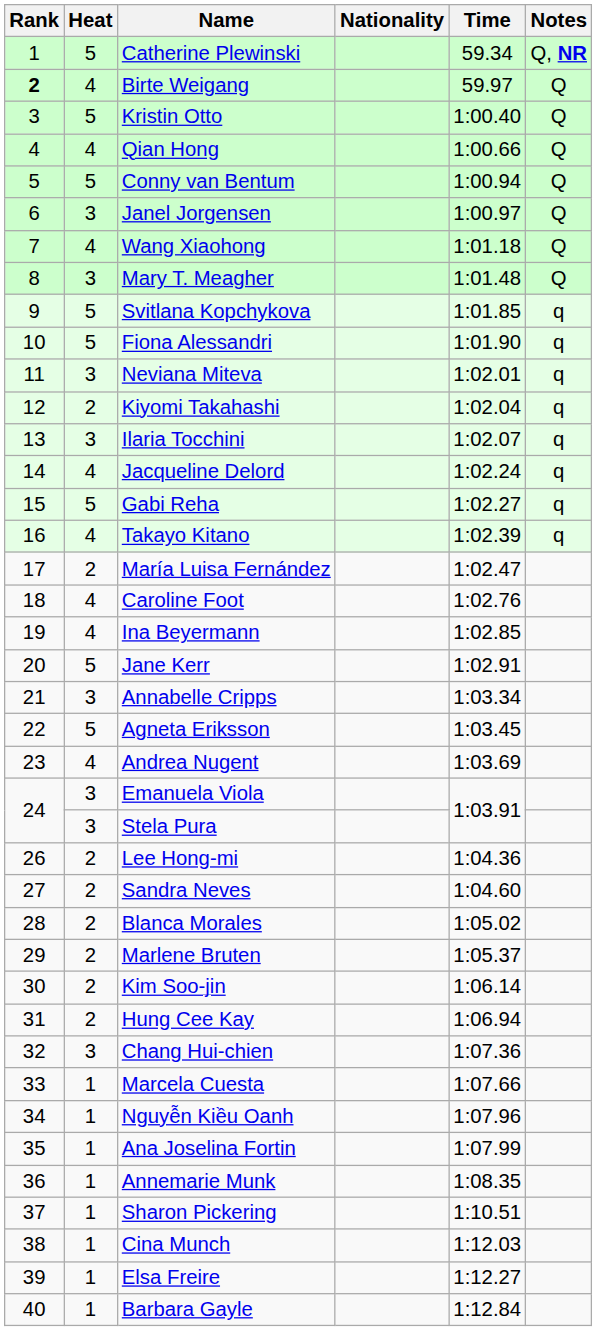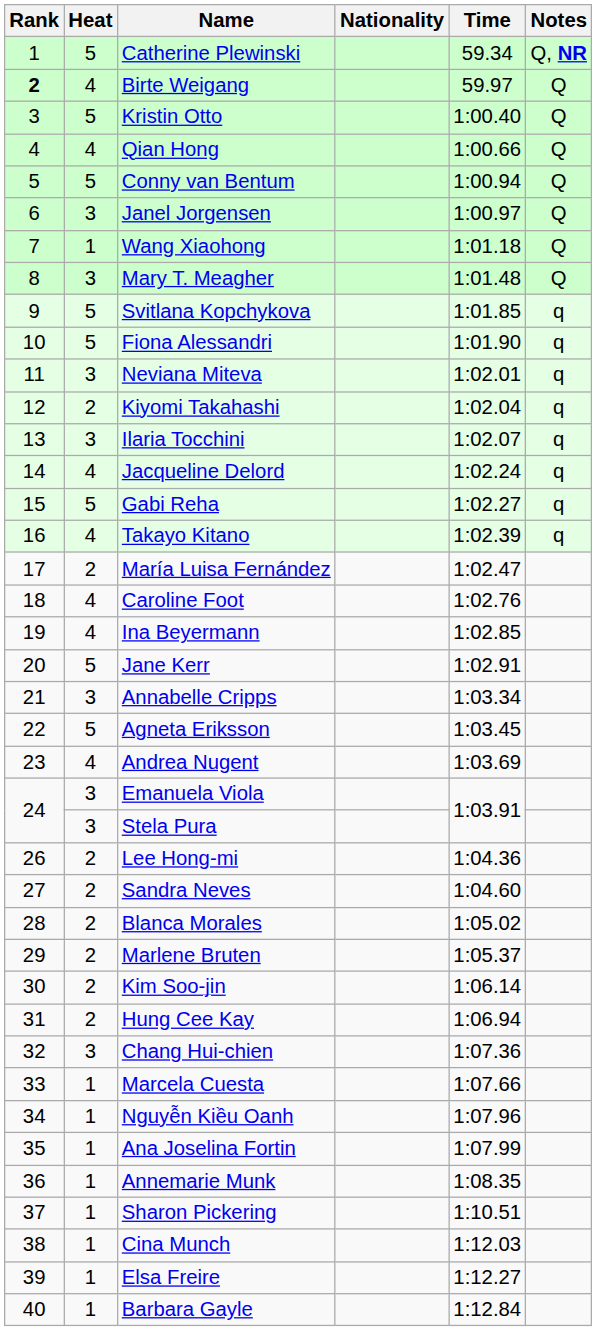Wang Xiaohong | Heat: 4 -> 1
